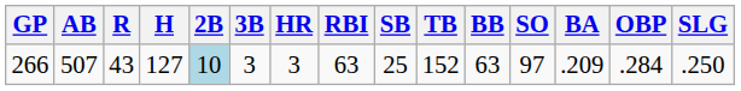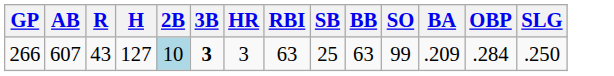- column: TB | 152
266 | AB: 507 -> 607
266 | 3B: normal -> bold
266 | SO: 97 -> 99
